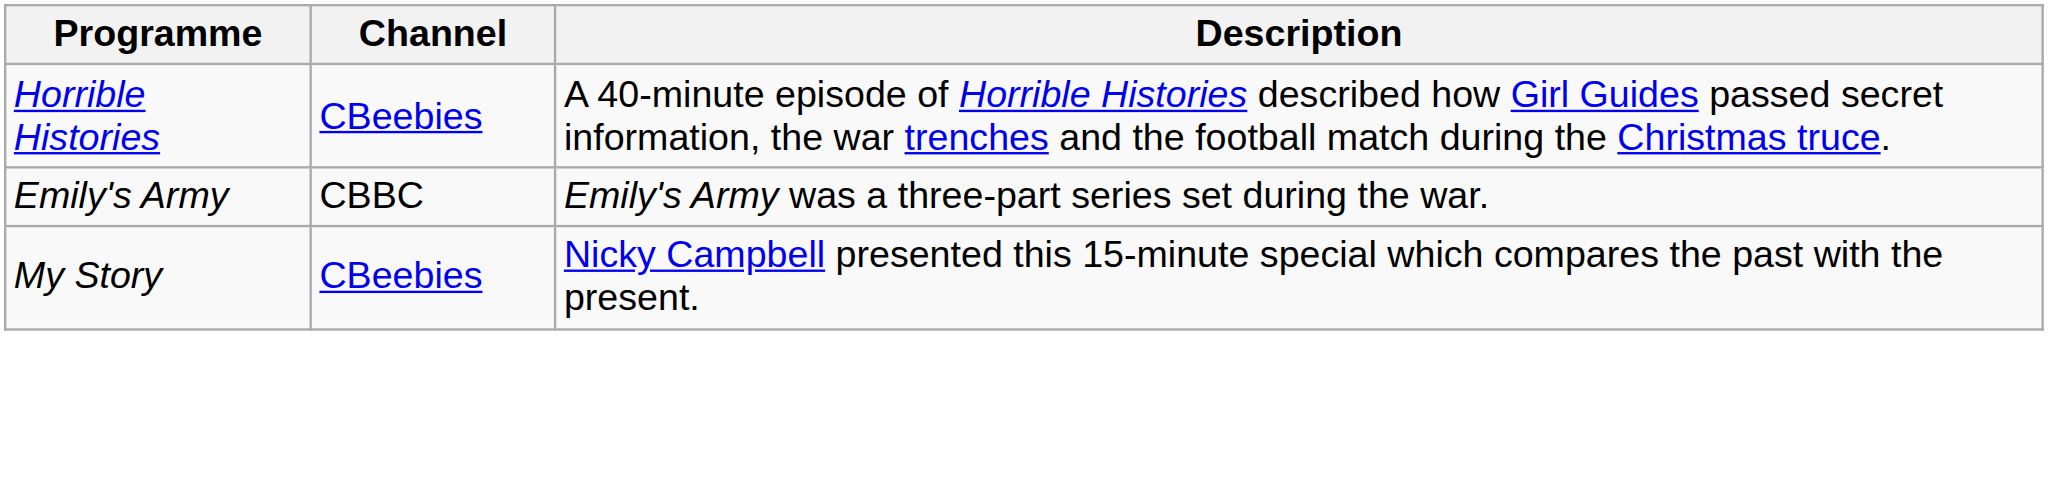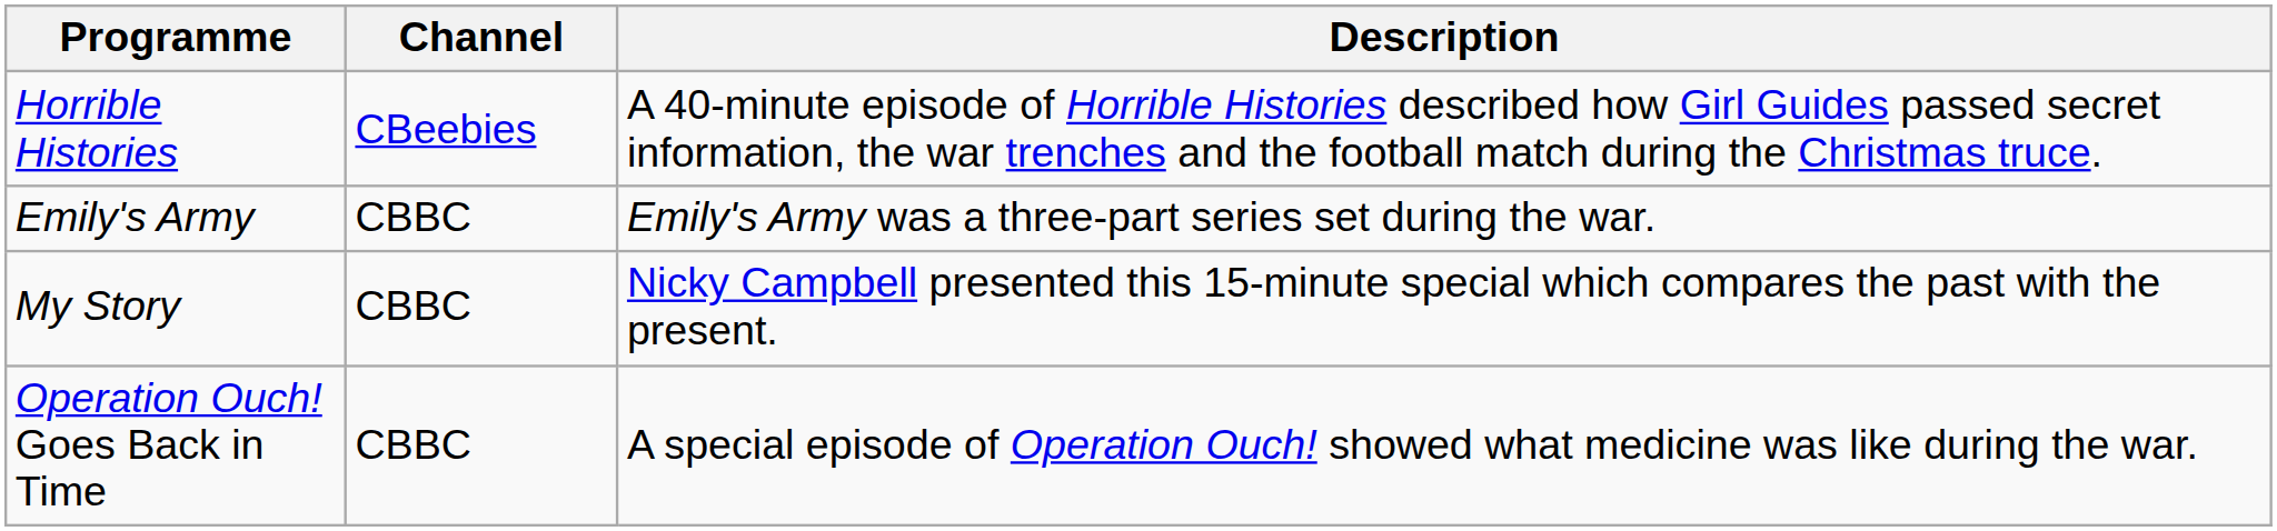My Story | Channel: CBeebies -> CBBC
+ row: Operation Ouch! Goes Back in Time | CBBC | A special episode of Operation Ouch! showed what medicine was like during the war.
